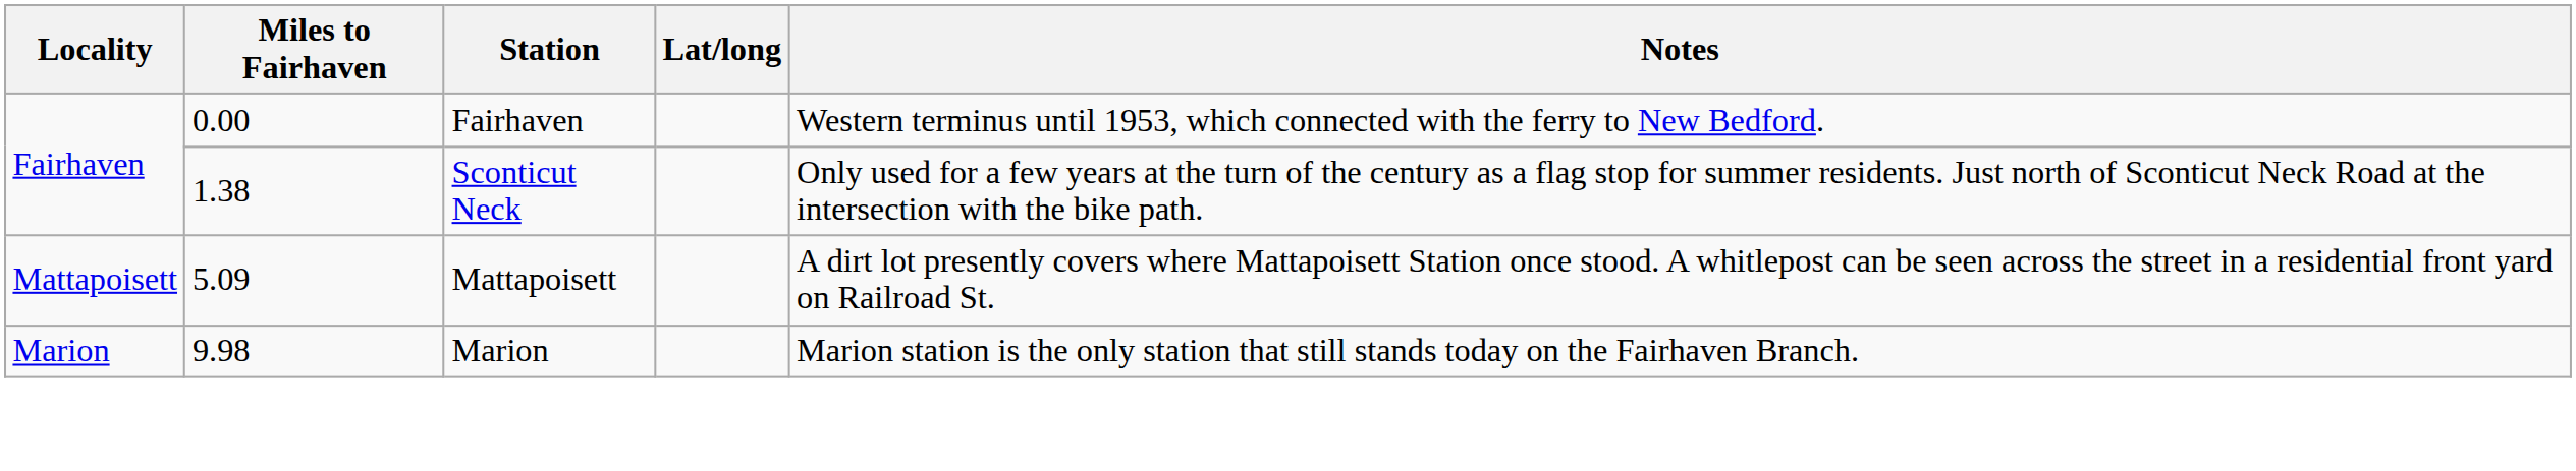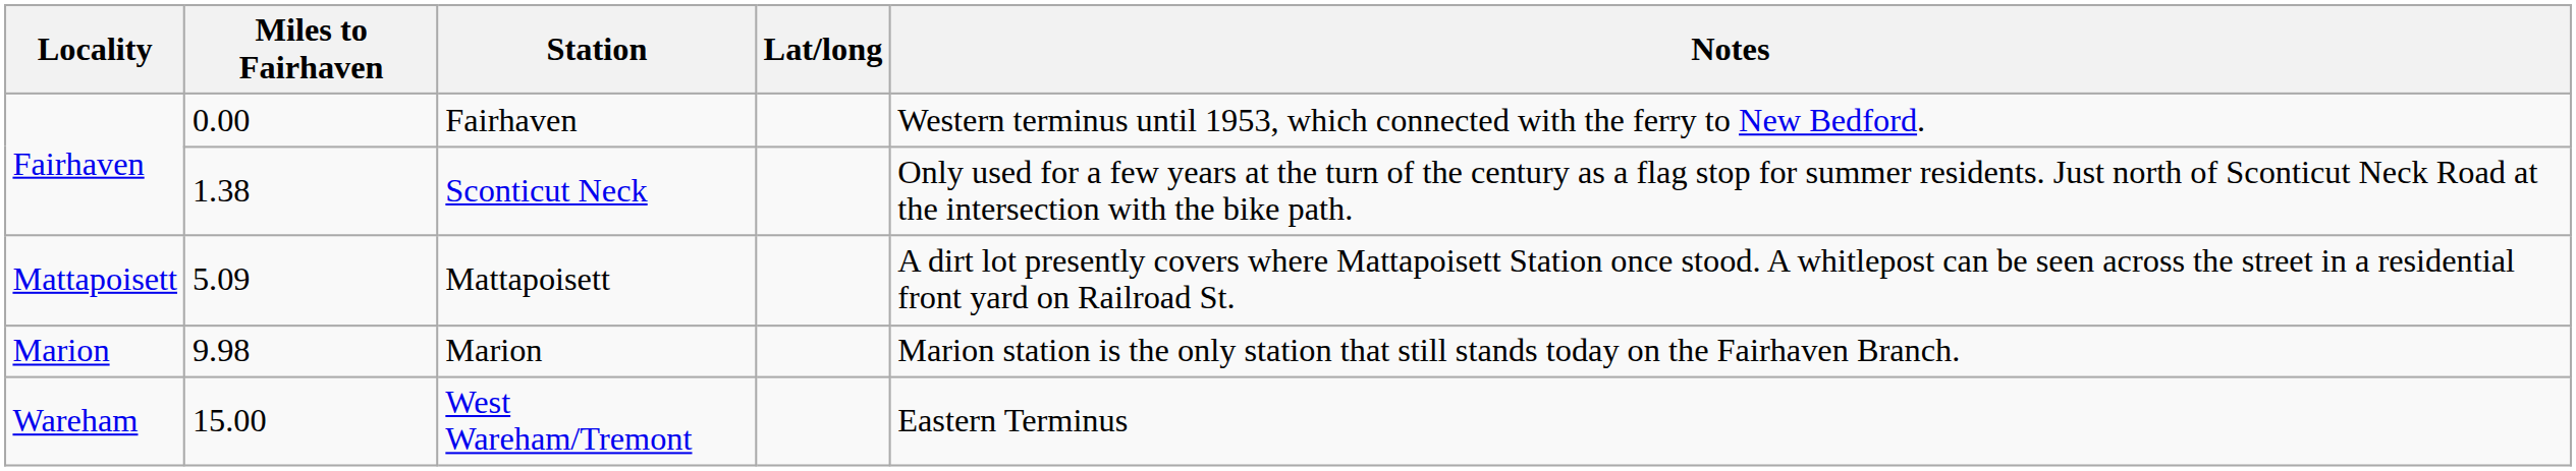+ row: Wareham | 15.00 | West Wareham/Tremont | Eastern Terminus
